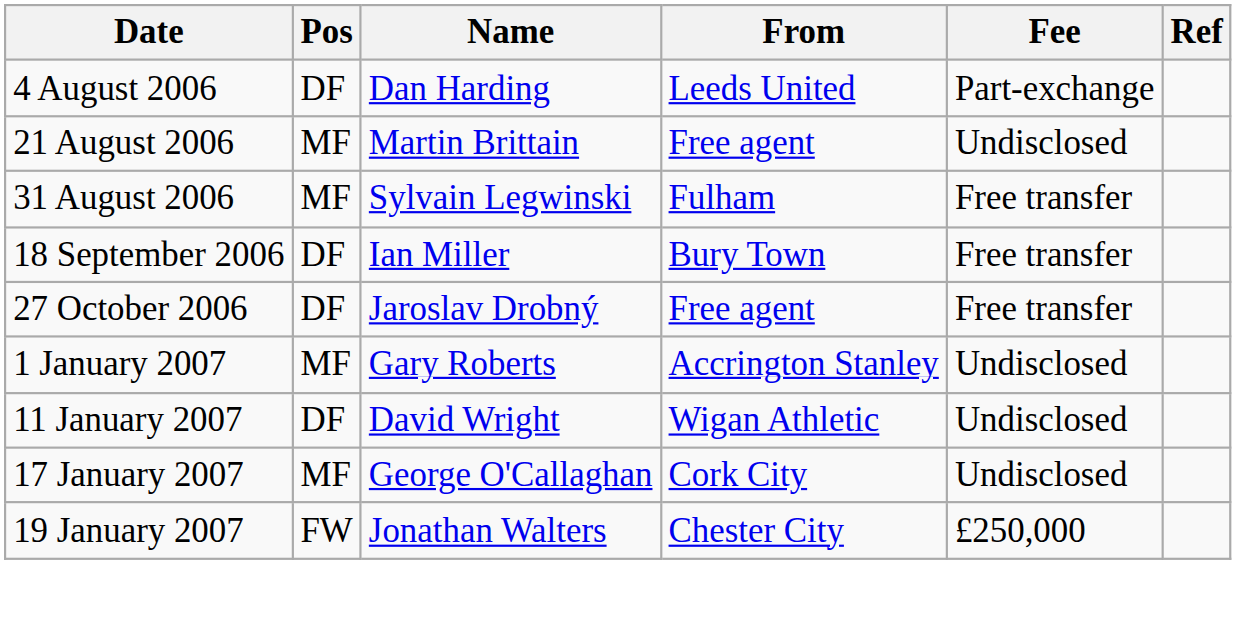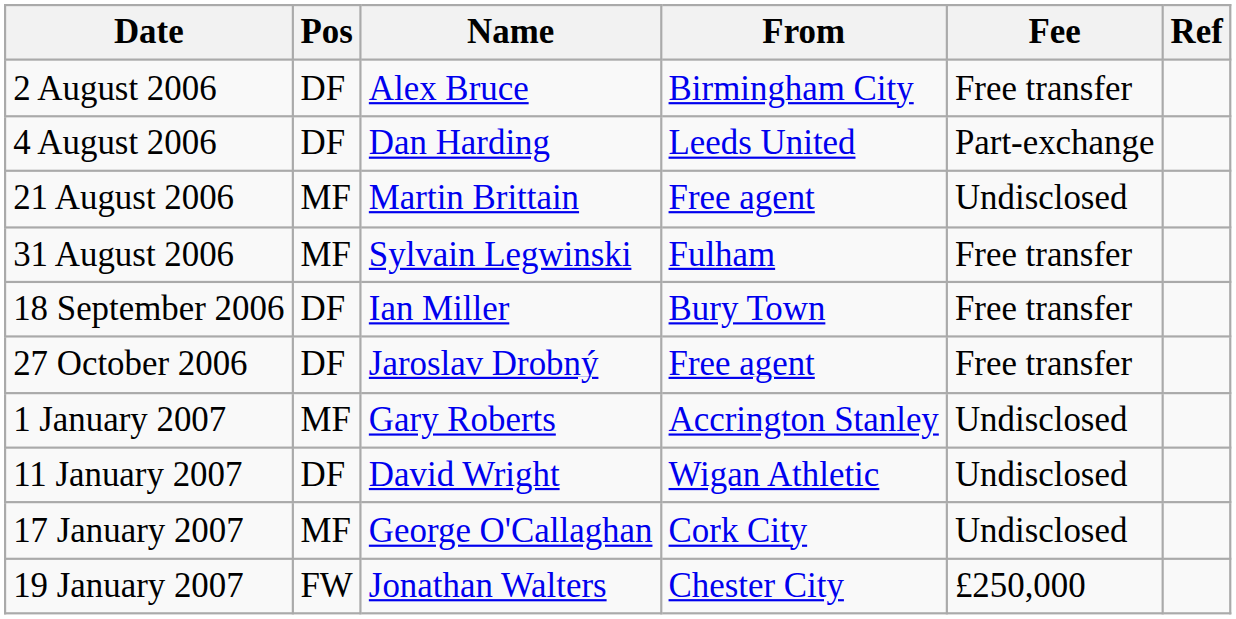+ row: 2 August 2006 | DF | Alex Bruce | Birmingham City | Free transfer
